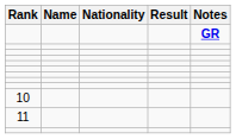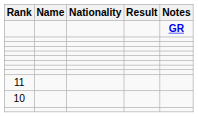rows swapped: 10 <-> 11
